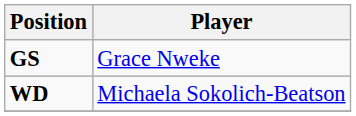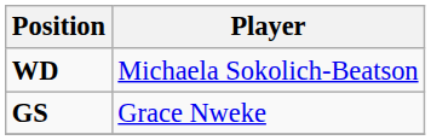rows swapped: GS <-> WD
